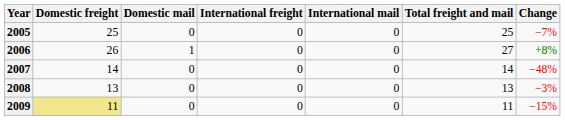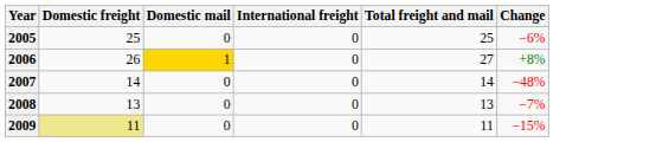- column: International mail | 0 | 0 | 0 | 0 | 0
2005 | Change: −7% -> −6%
2006 | Domestic mail: no background -> gold background
2008 | Change: −3% -> −7%
